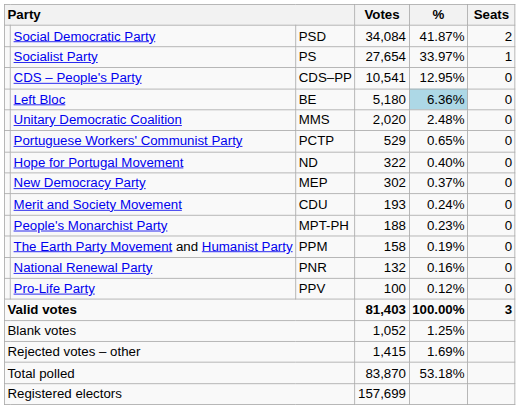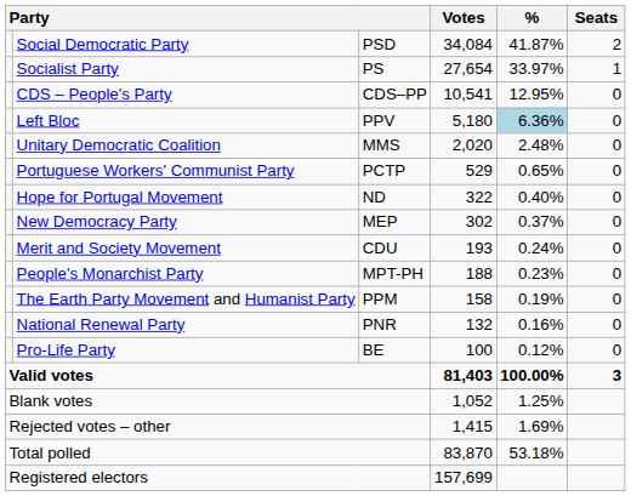Left Bloc | column 3: BE -> PPV
Pro-Life Party | column 3: PPV -> BE
